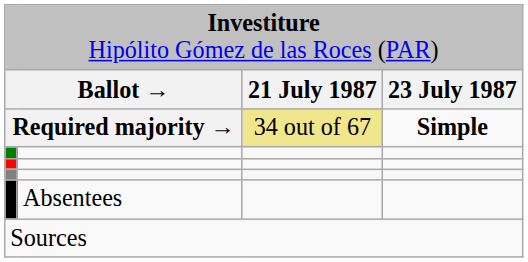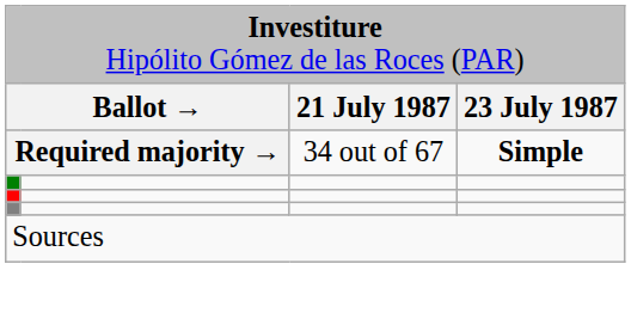Required majority → | column 3: khaki background -> no background
- row: Absentees
